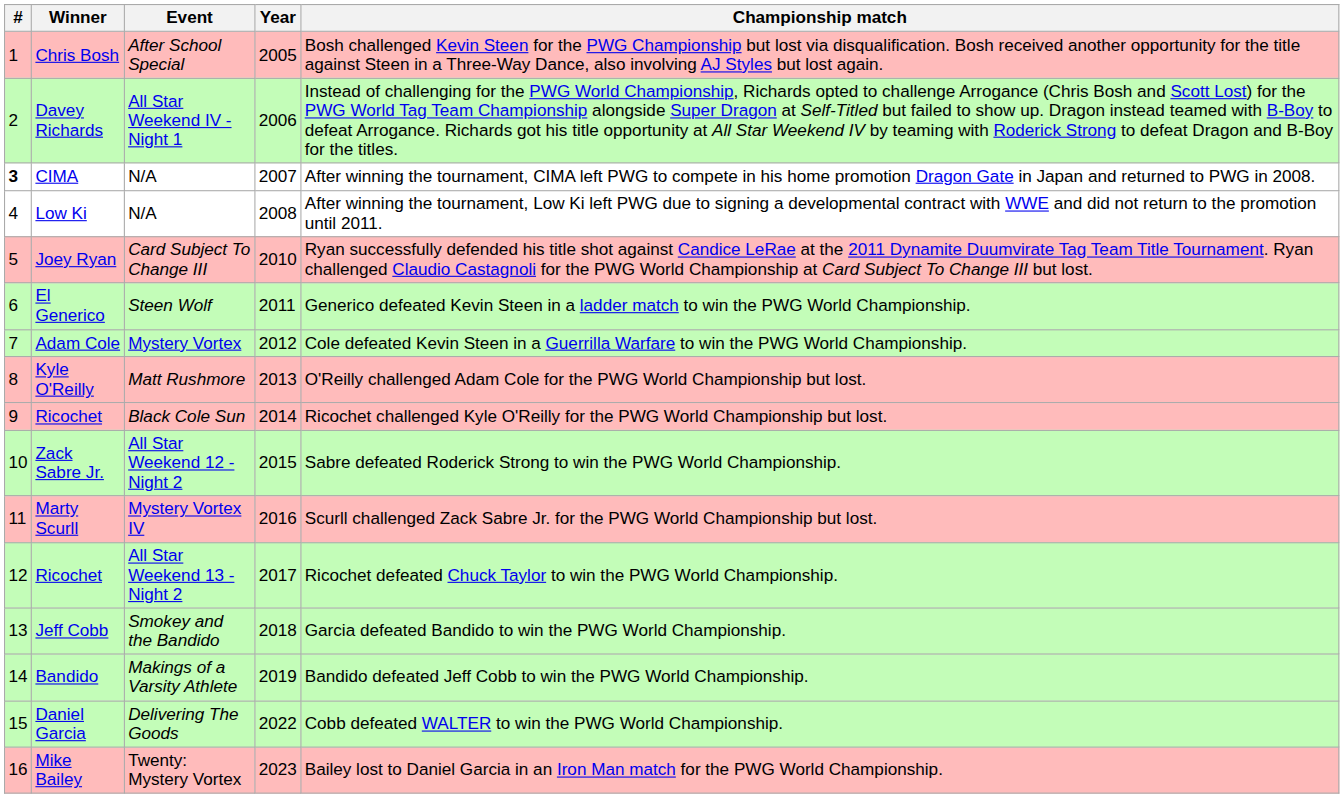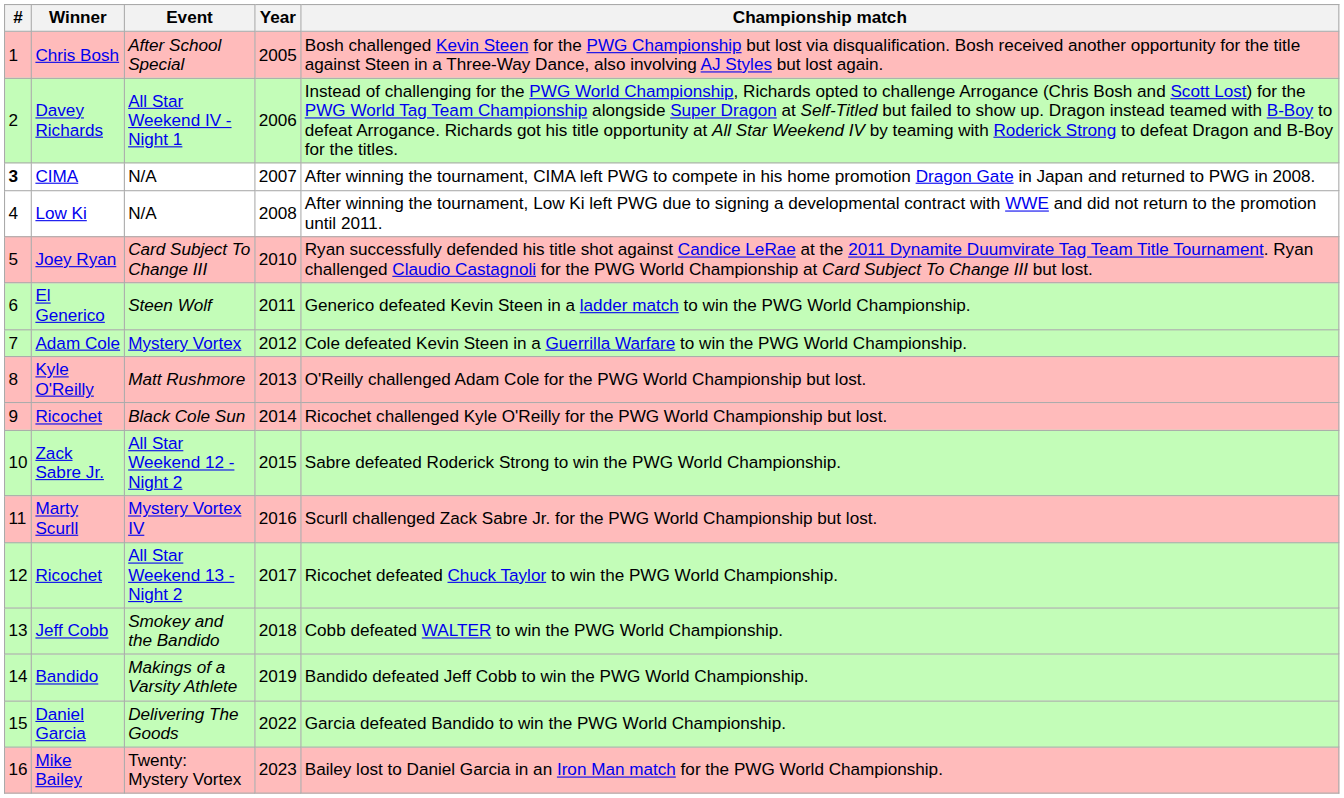Jeff Cobb | Championship match: Garcia defeated Bandido to win the PWG World Championship. -> Cobb defeated WALTER to win the PWG World Championship.
Daniel Garcia | Championship match: Cobb defeated WALTER to win the PWG World Championship. -> Garcia defeated Bandido to win the PWG World Championship.
